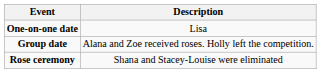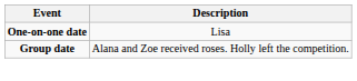- row: Rose ceremony | Shana and Stacey-Louise were eliminated
